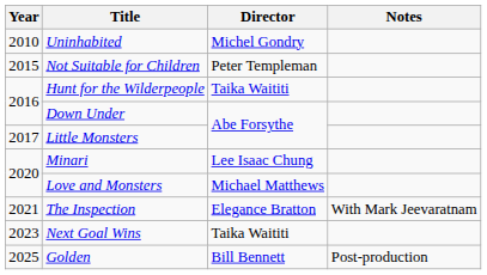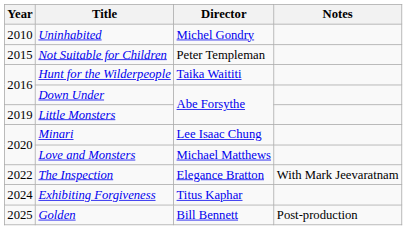Little Monsters | Year: 2017 -> 2019
The Inspection | Year: 2021 -> 2022
- row: 2023 | Next Goal Wins | Taika Waititi
+ row: 2024 | Exhibiting Forgiveness | Titus Kaphar
